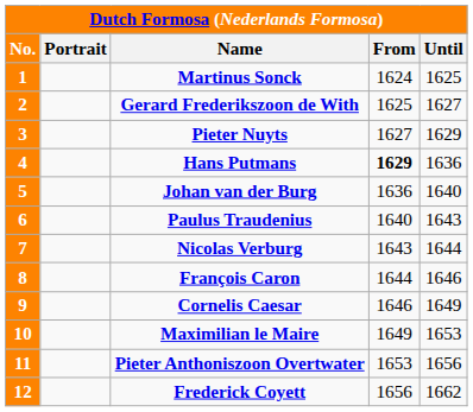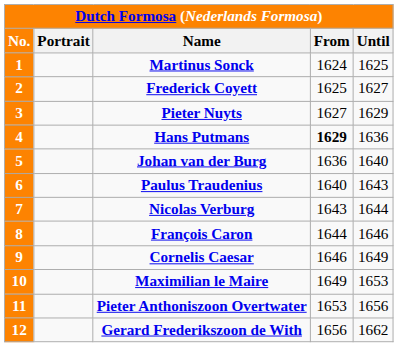2 | Name: Gerard Frederikszoon de With -> Frederick Coyett
12 | Name: Frederick Coyett -> Gerard Frederikszoon de With
